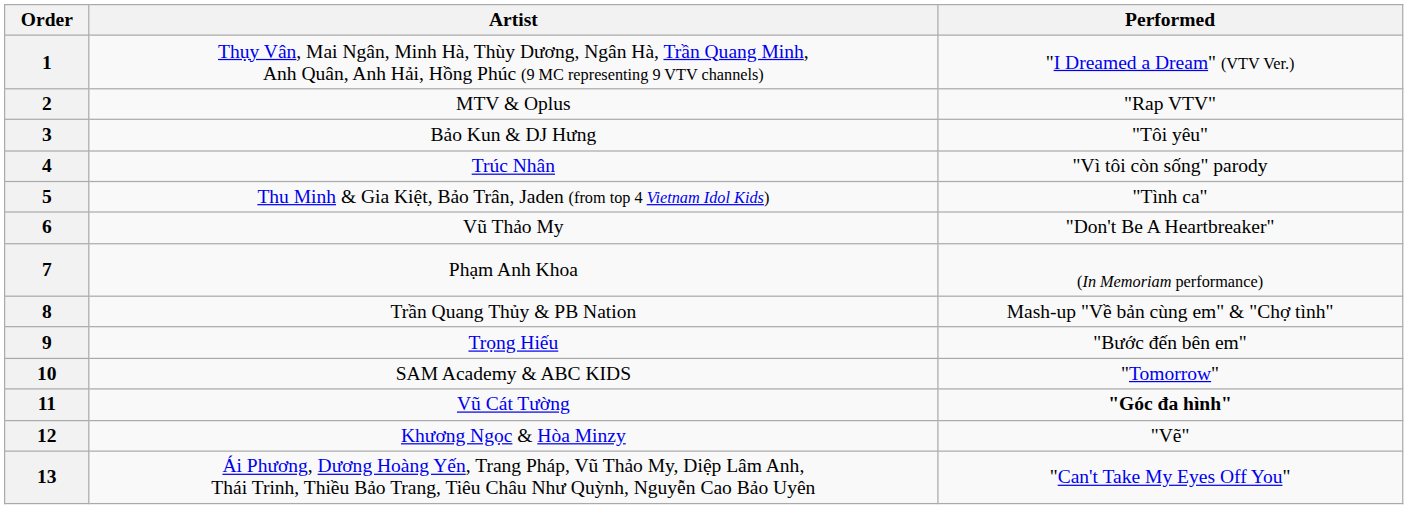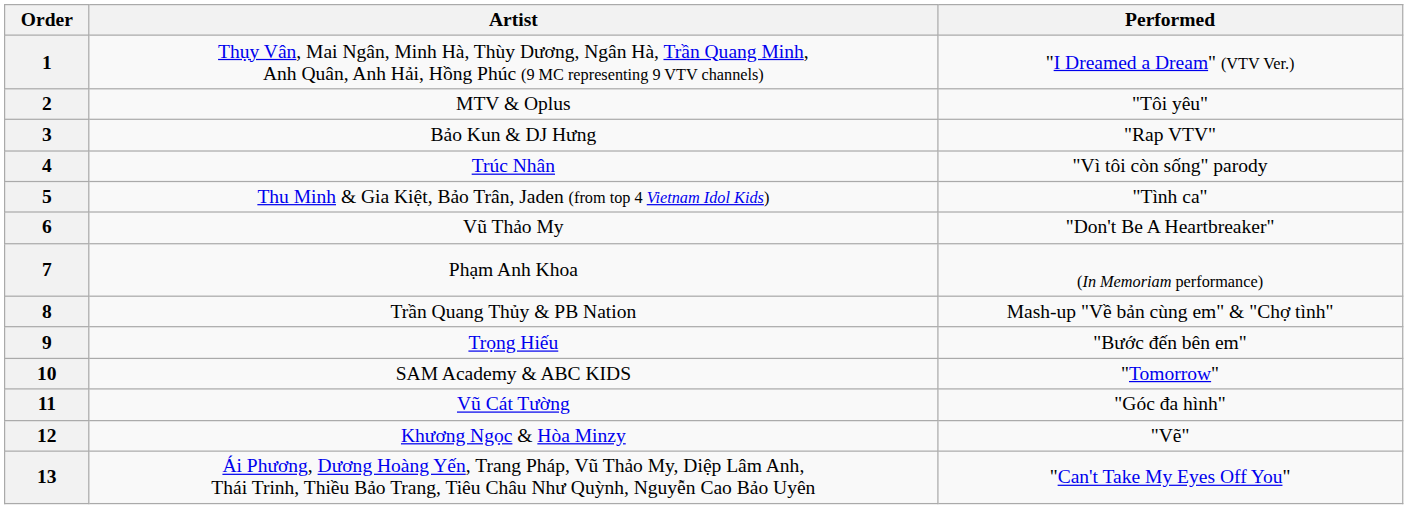2 | Performed: "Rap VTV" -> "Tôi yêu"
3 | Performed: "Tôi yêu" -> "Rap VTV"
11 | Performed: bold -> normal
